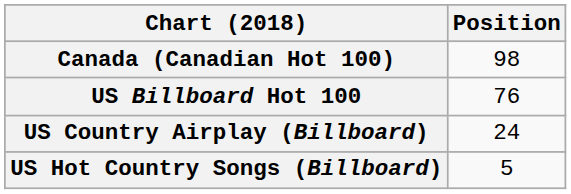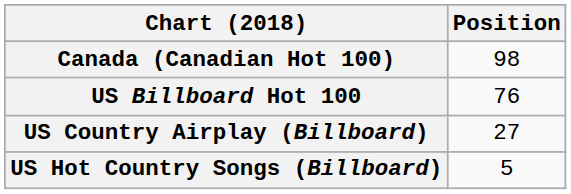US Country Airplay (Billboard) | Position: 24 -> 27
